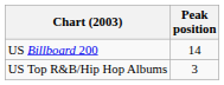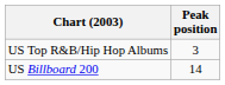rows swapped: US Billboard 200 <-> US Top R&B/Hip Hop Albums
